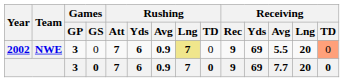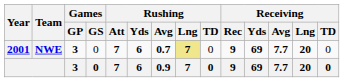NWE | Year: 2002 -> 2001
NWE | Rushing / Avg: 0.9 -> 0.7
NWE | Receiving / Avg: 5.5 -> 7.7
NWE | Receiving / TD: lightsalmon background -> no background
